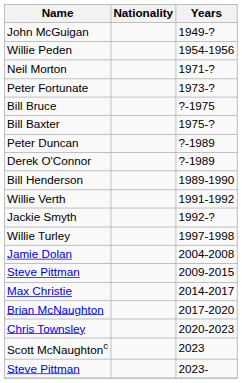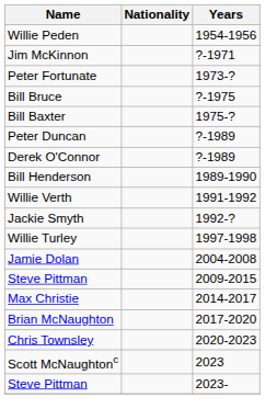- row: John McGuigan | 1949-?
+ row: Jim McKinnon | ?-1971
- row: Neil Morton | 1971-?
